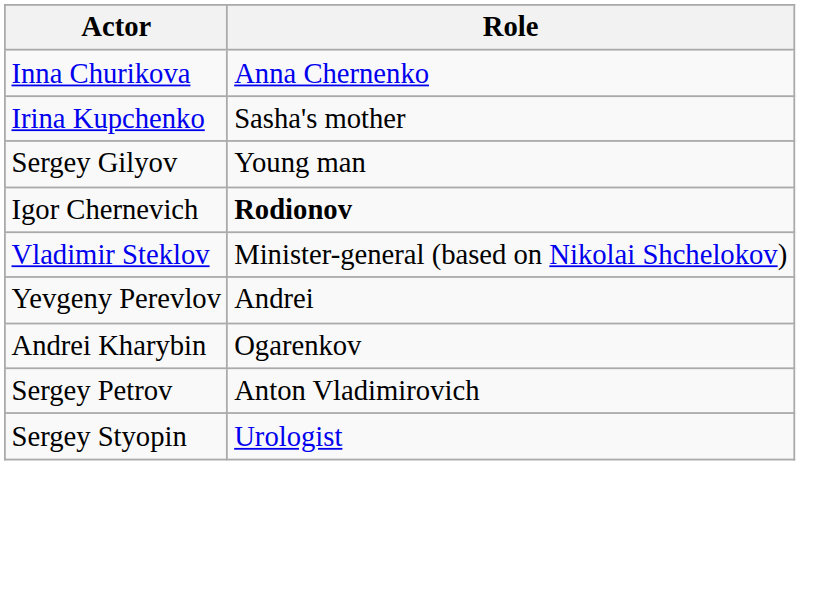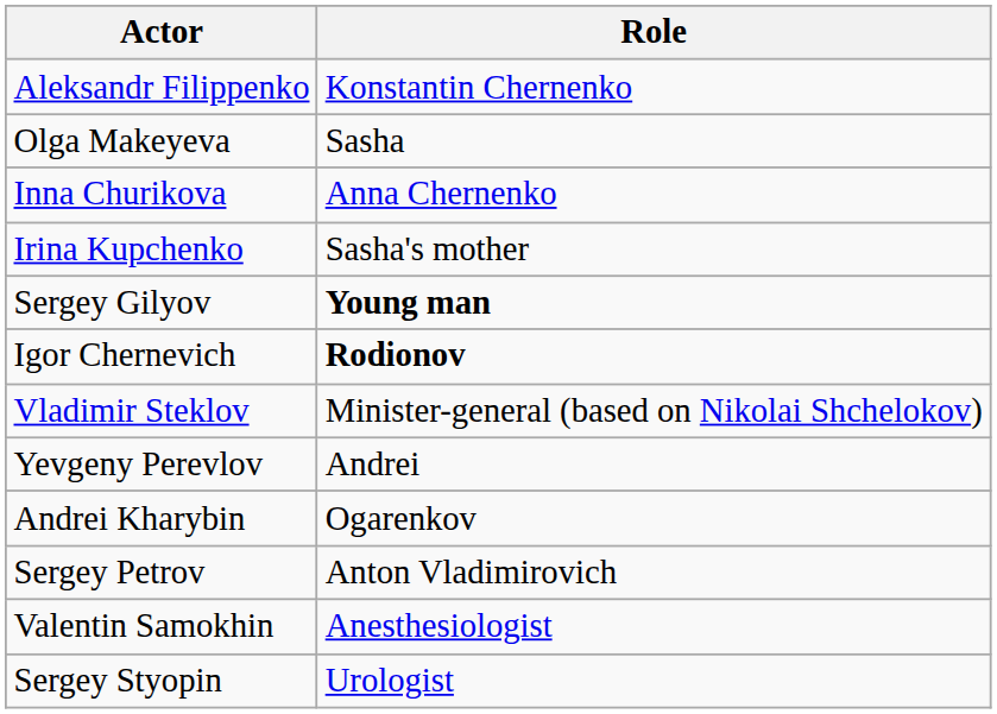+ row: Aleksandr Filippenko | Konstantin Chernenko
+ row: Olga Makeyeva | Sasha
Sergey Gilyov | Role: normal -> bold
+ row: Valentin Samokhin | Anesthesiologist
